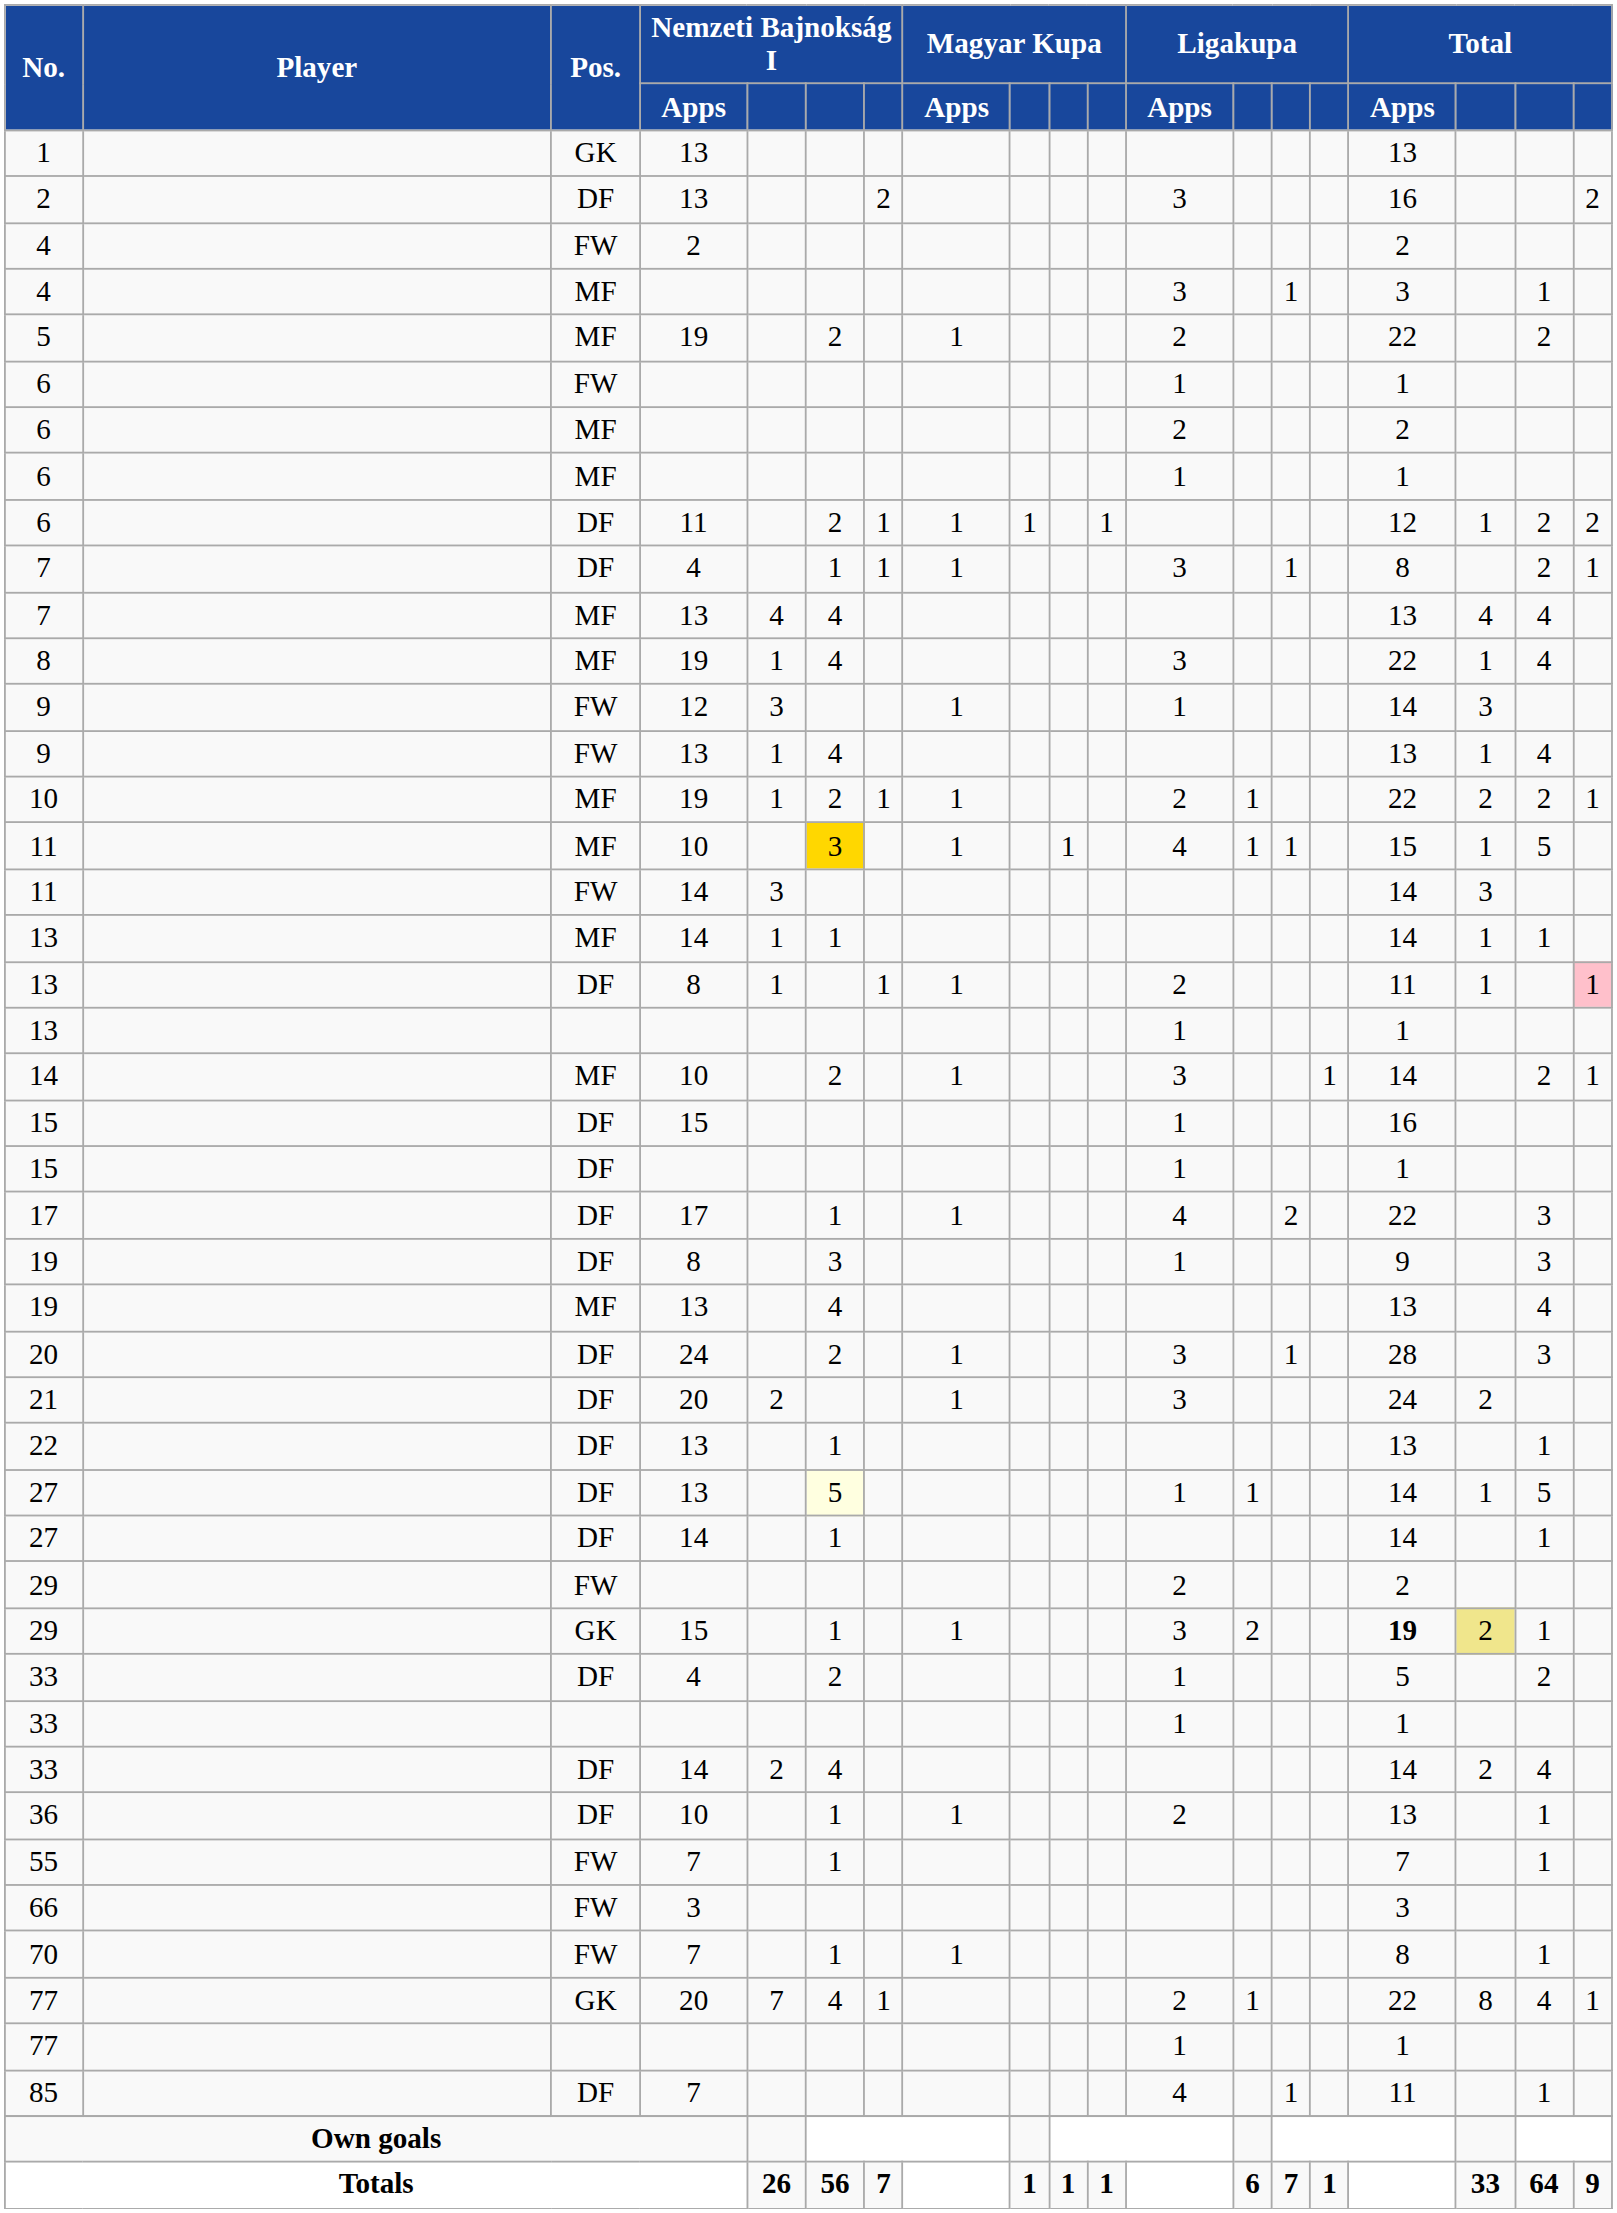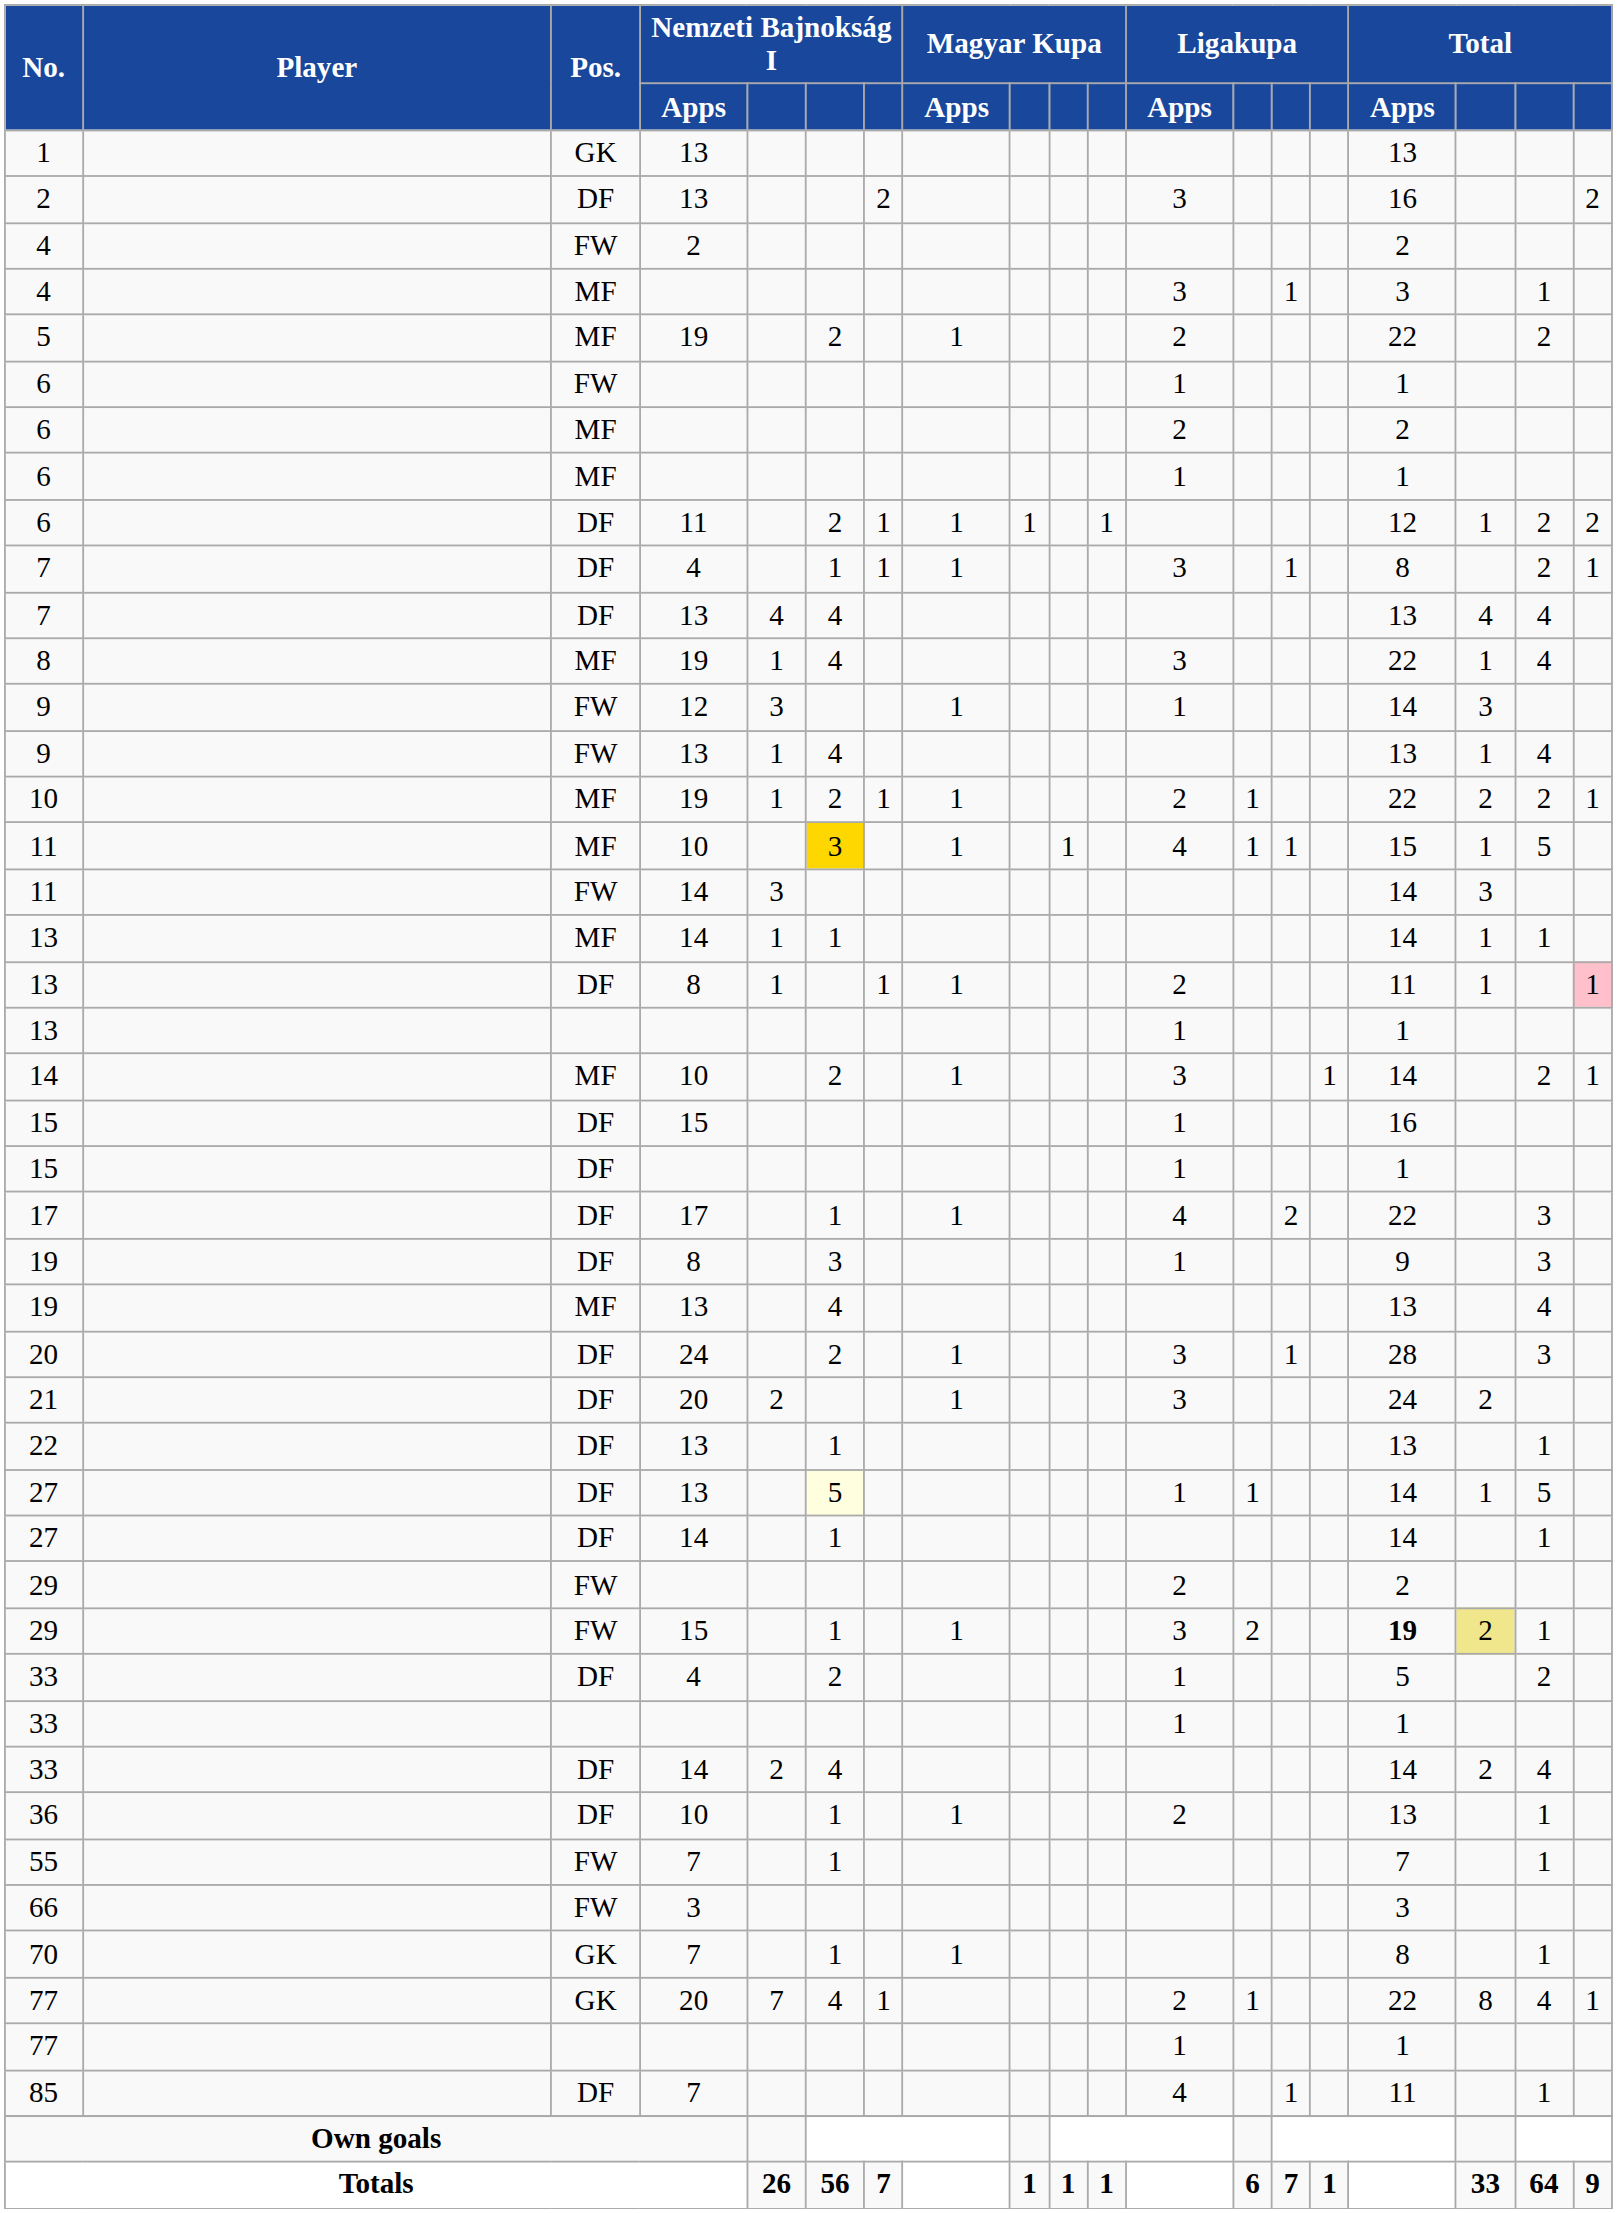7 / 13 | Pos.: MF -> DF
29 / 15 | Pos.: GK -> FW
70 | Pos.: FW -> GK
